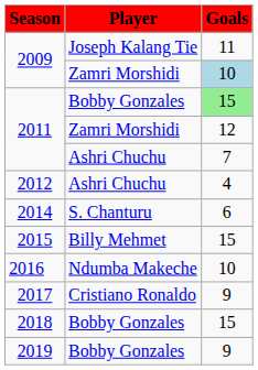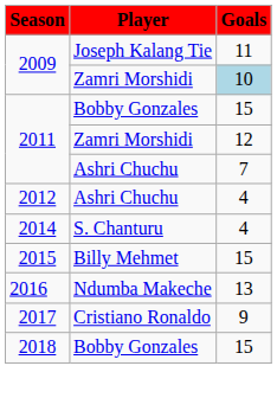2011 / Bobby Gonzales | Goals: lightgreen background -> no background
2014 | Goals: 6 -> 4
2016 | Goals: 10 -> 13
- row: 2019 | Bobby Gonzales | 9
